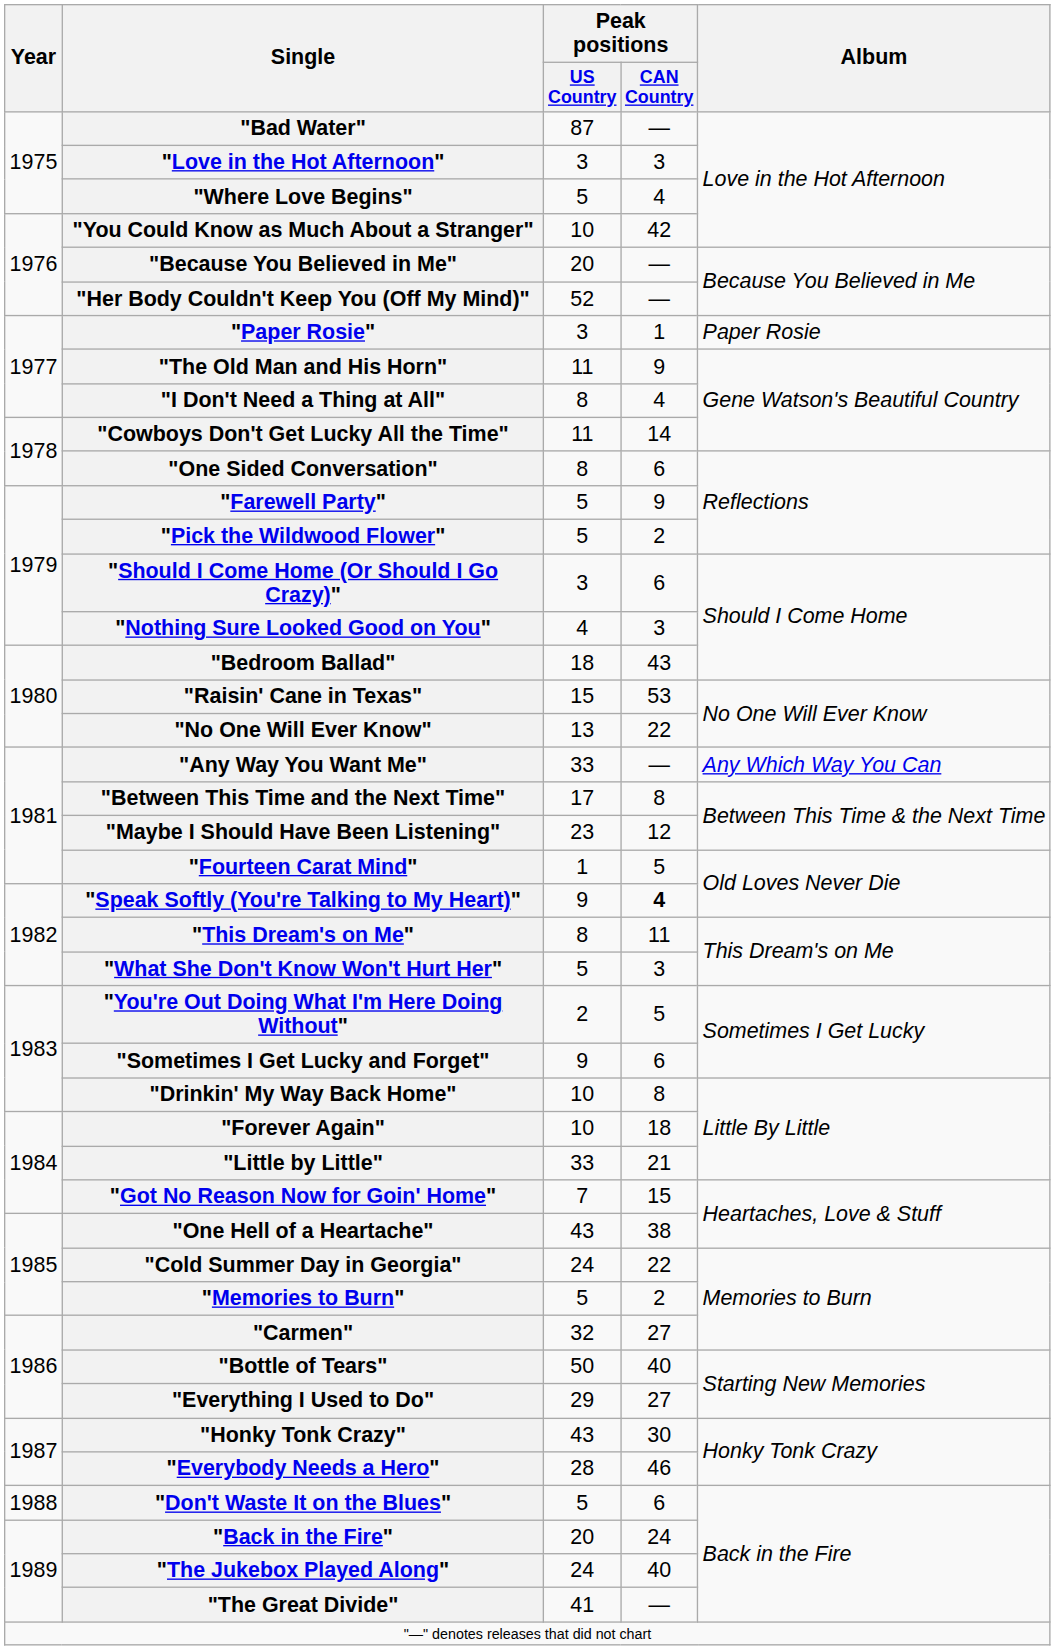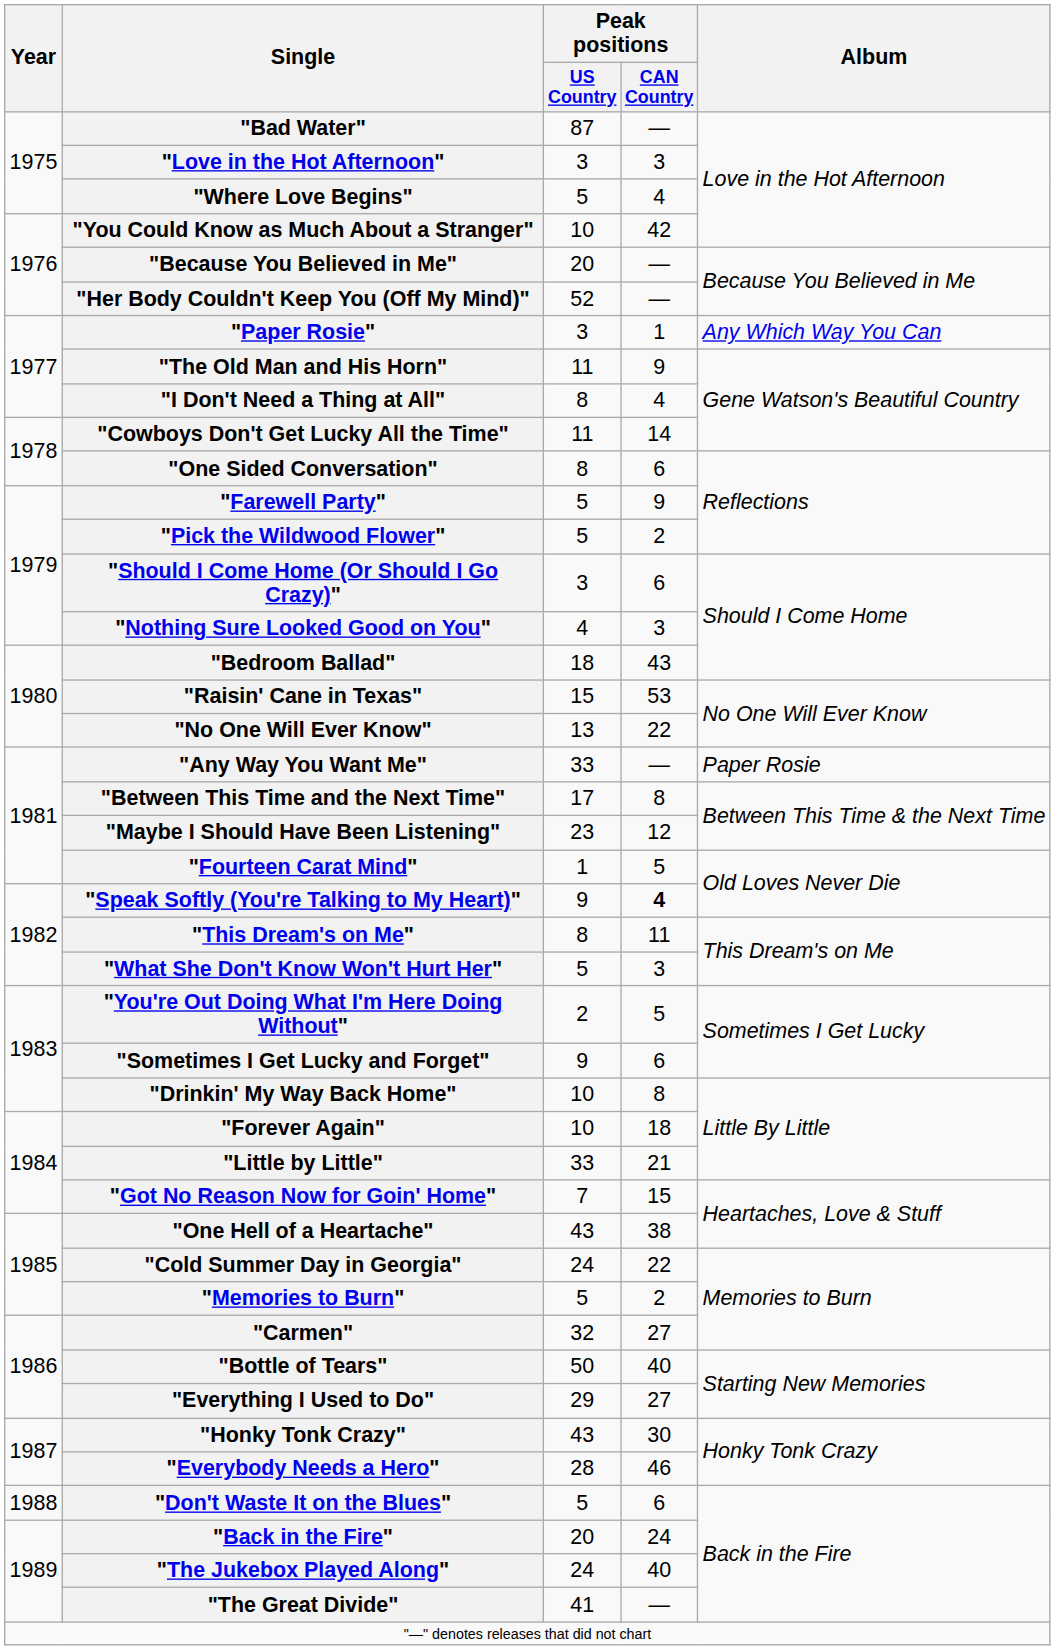"Paper Rosie" | Album: Paper Rosie -> Any Which Way You Can
"Any Way You Want Me" | Album: Any Which Way You Can -> Paper Rosie
